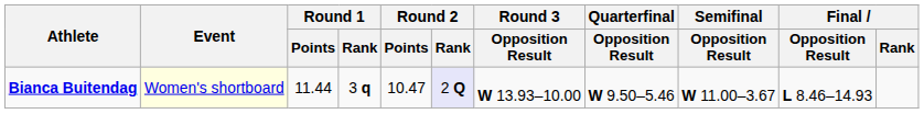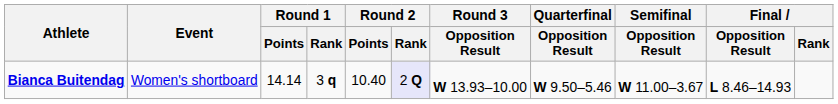Bianca Buitendag | Event: lightyellow background -> no background
Bianca Buitendag | Round 1 / Points: 11.44 -> 14.14
Bianca Buitendag | Round 2 / Points: 10.47 -> 10.40
